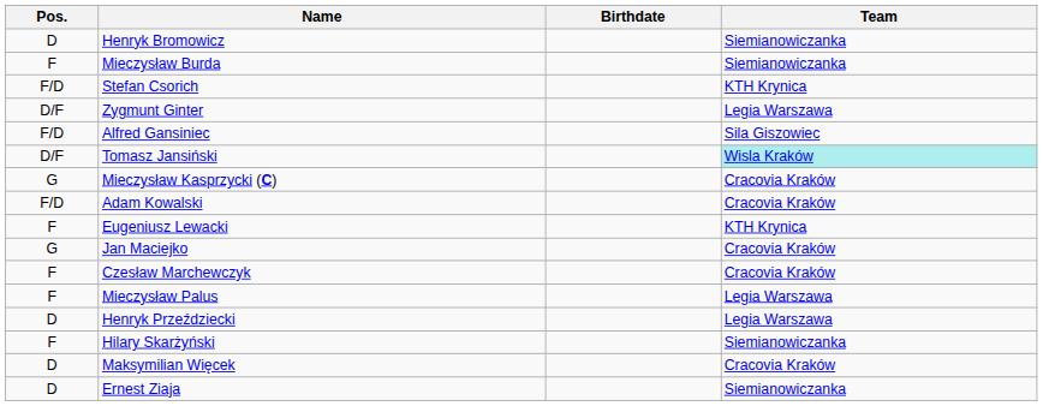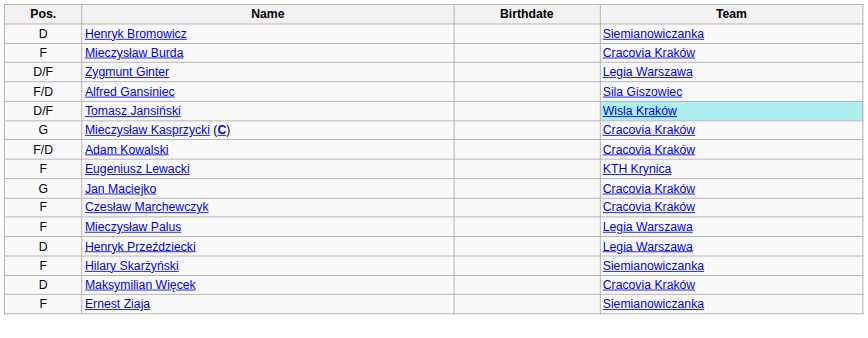Mieczysław Burda | Team: Siemianowiczanka -> Cracovia Kraków
- row: F/D | Stefan Csorich | KTH Krynica
Ernest Ziaja | Pos.: D -> F
